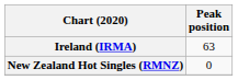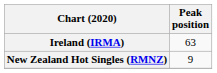New Zealand Hot Singles (RMNZ) | Peak position: 0 -> 9
